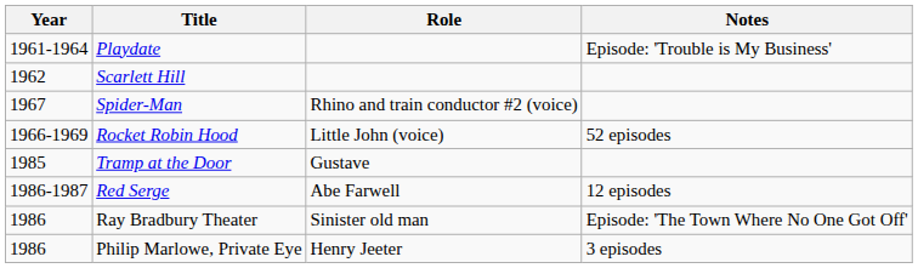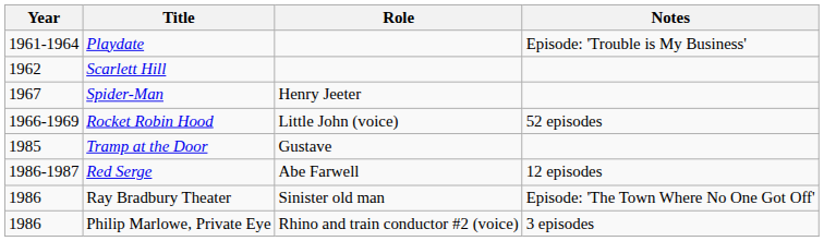Spider-Man | Role: Rhino and train conductor #2 (voice) -> Henry Jeeter
Philip Marlowe, Private Eye | Role: Henry Jeeter -> Rhino and train conductor #2 (voice)
